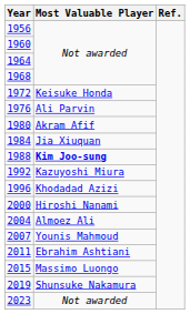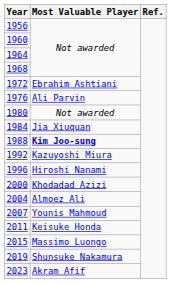1972 | Most Valuable Player: Keisuke Honda -> Ebrahim Ashtiani
1980 | Most Valuable Player: Akram Afif -> Not awarded
1996 | Most Valuable Player: Khodadad Azizi -> Hiroshi Nanami
2000 | Most Valuable Player: Hiroshi Nanami -> Khodadad Azizi
2011 | Most Valuable Player: Ebrahim Ashtiani -> Keisuke Honda
2023 | Most Valuable Player: Not awarded -> Akram Afif
